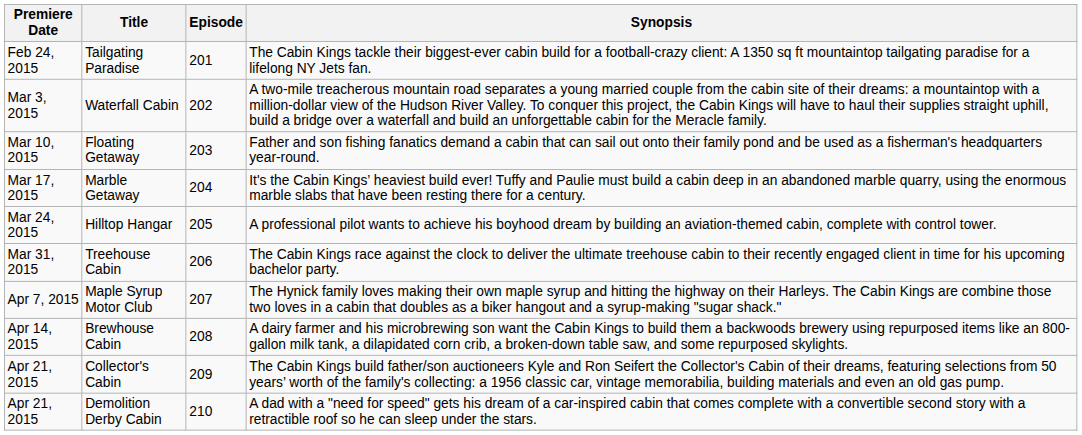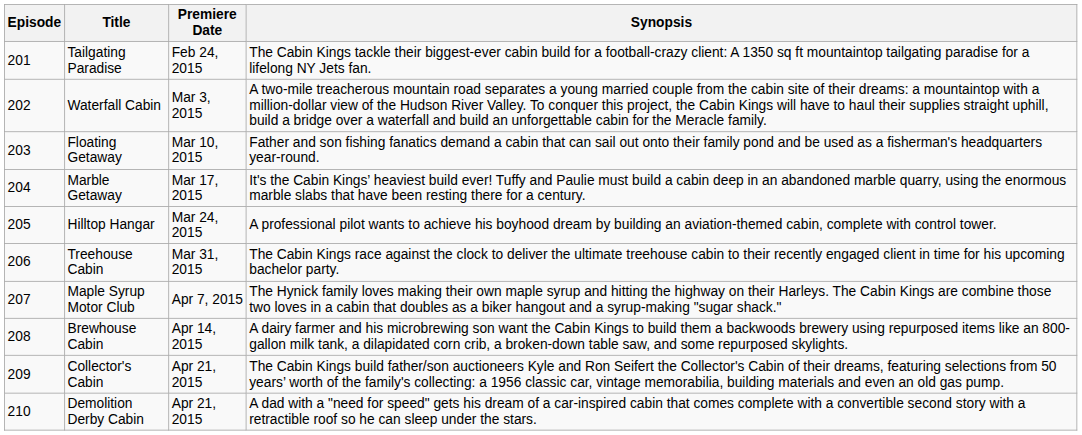columns swapped: Episode <-> Premiere Date
